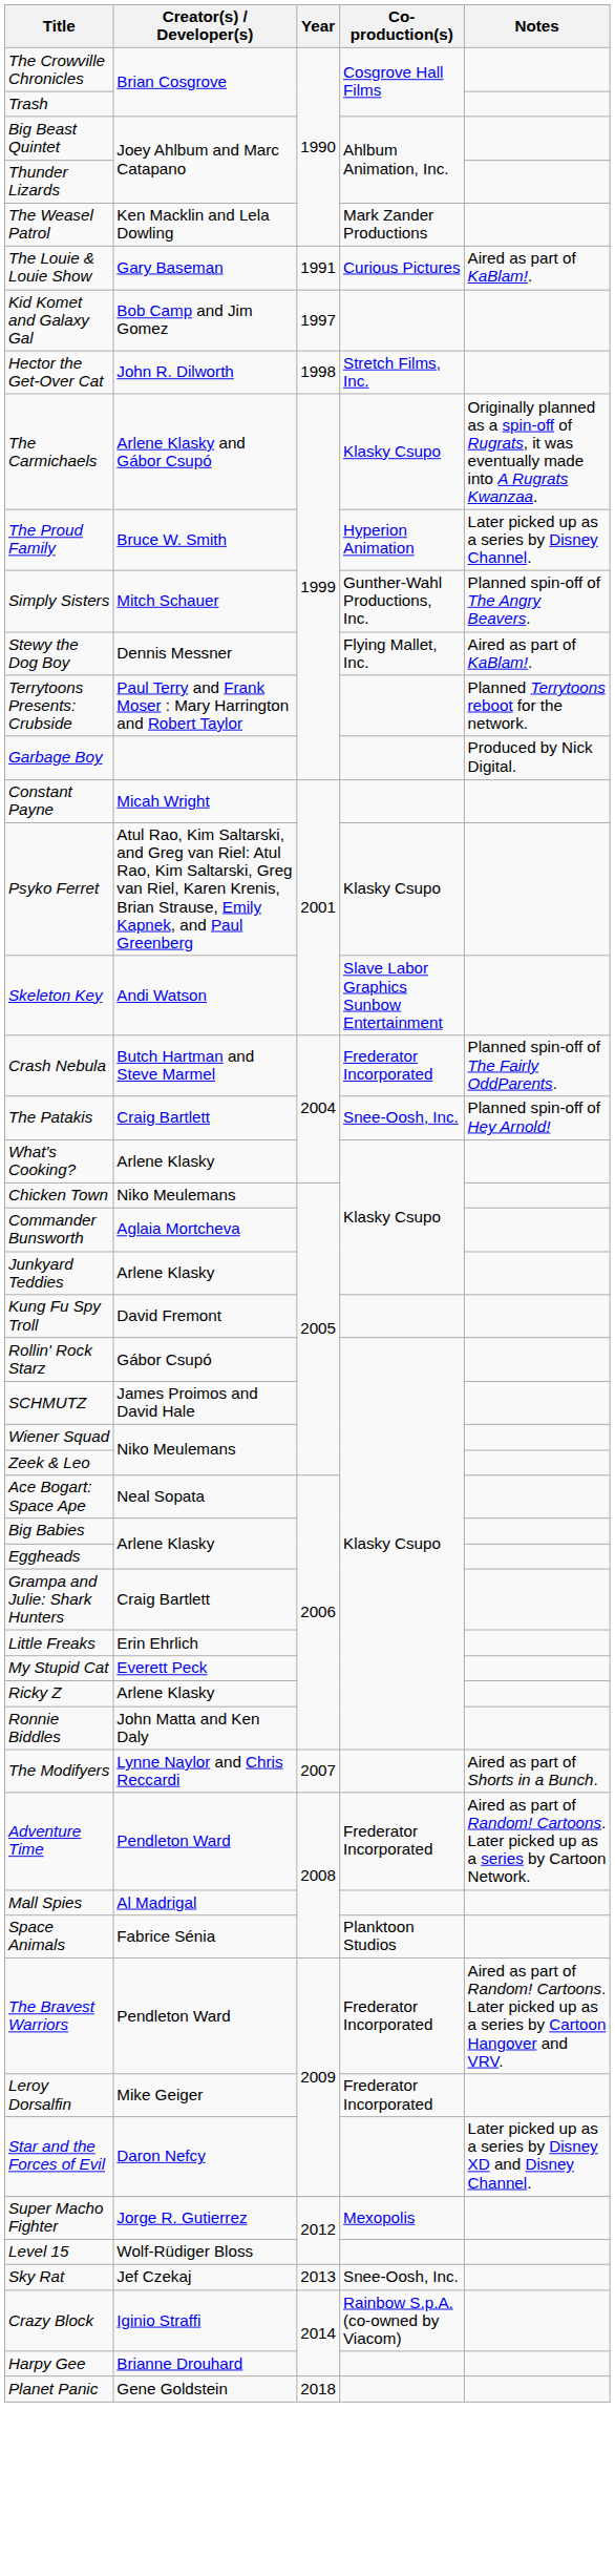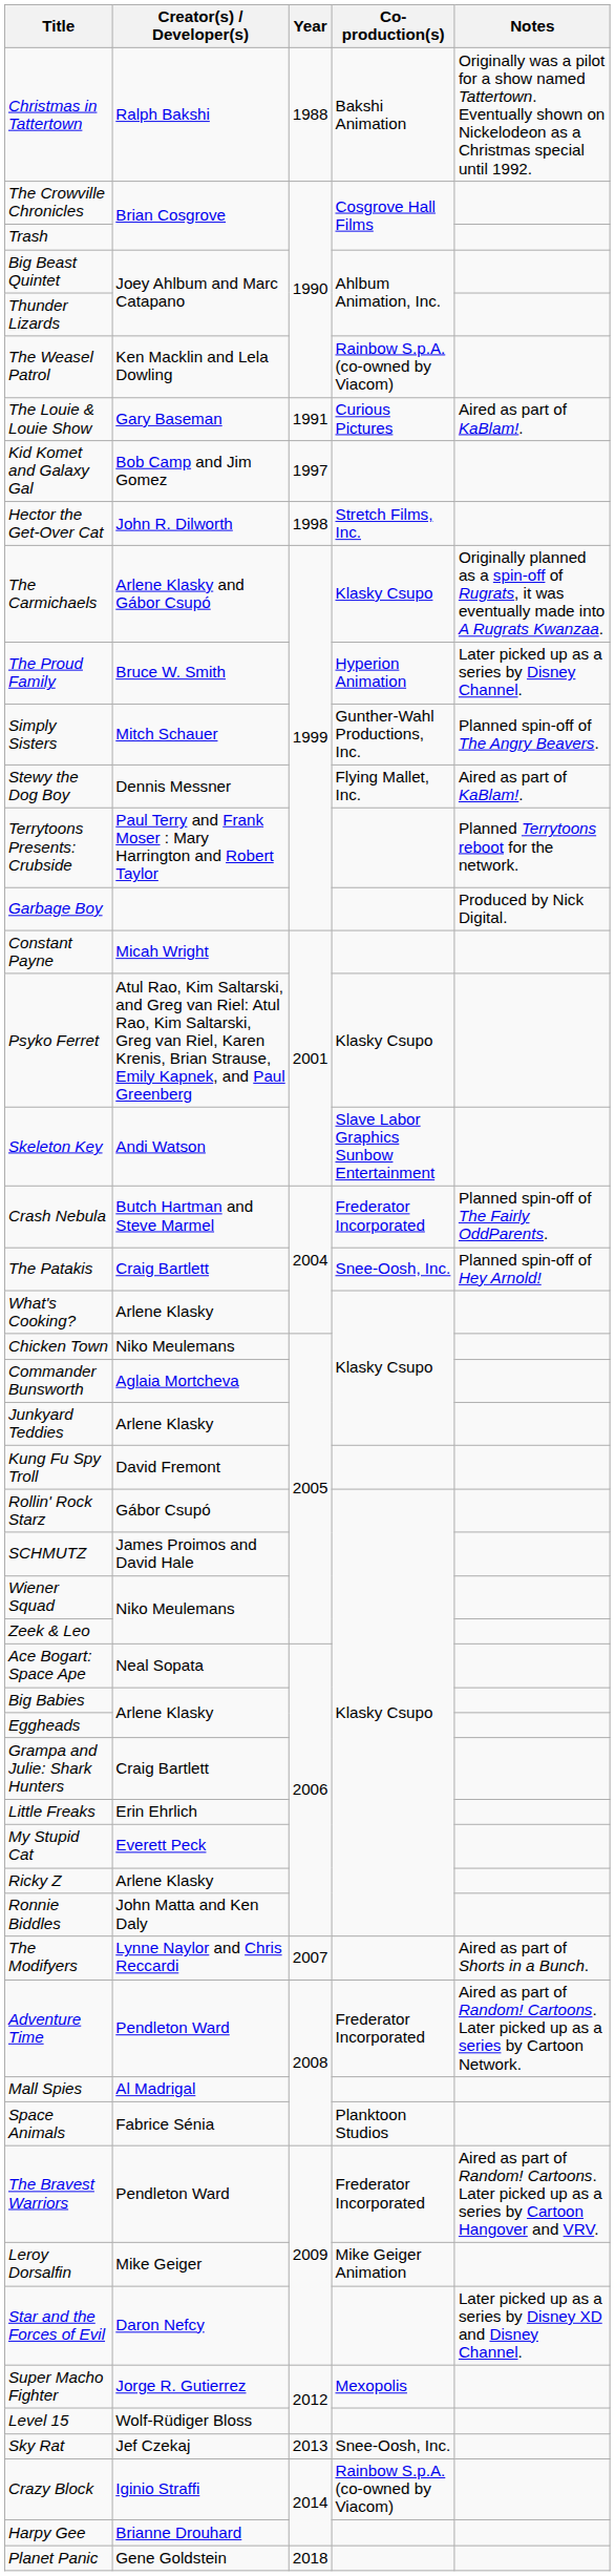+ row: Christmas in Tattertown | Ralph Bakshi | 1988 | Bakshi Animation | Originally was a pilot for a show named Tattertown. Eventually shown on Nickelodeon as a Christmas special until 1992.
The Weasel Patrol | Co-production(s): Mark Zander Productions -> Rainbow S.p.A. (co-owned by Viacom)
Leroy Dorsalfin | Co-production(s): Frederator Incorporated -> Mike Geiger Animation
